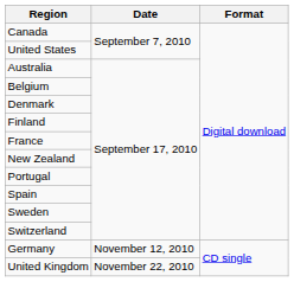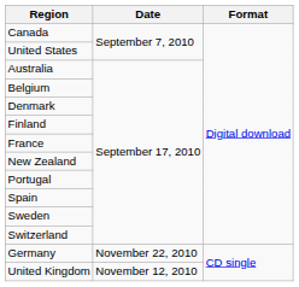Germany | Date: November 12, 2010 -> November 22, 2010
United Kingdom | Date: November 22, 2010 -> November 12, 2010
